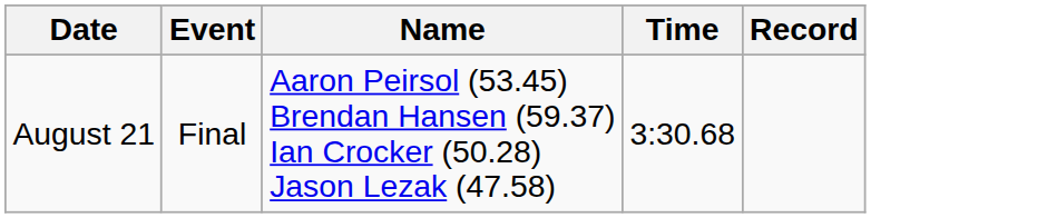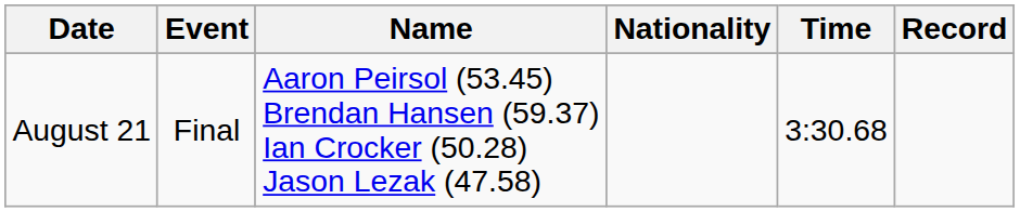+ column: Nationality
